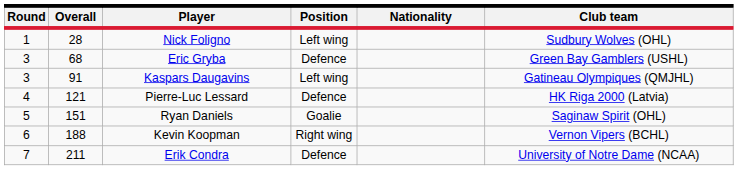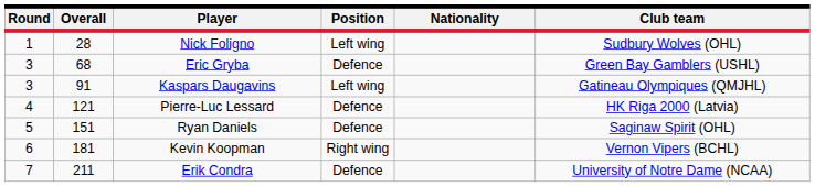Ryan Daniels | Position: Goalie -> Defence
Kevin Koopman | Overall: 188 -> 181
